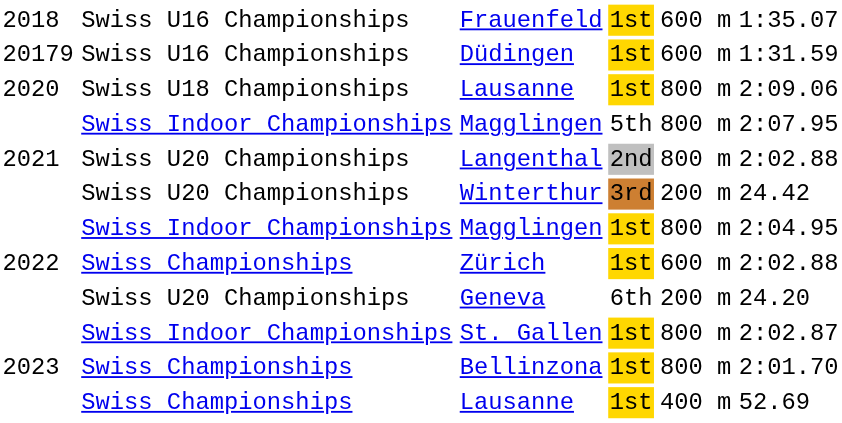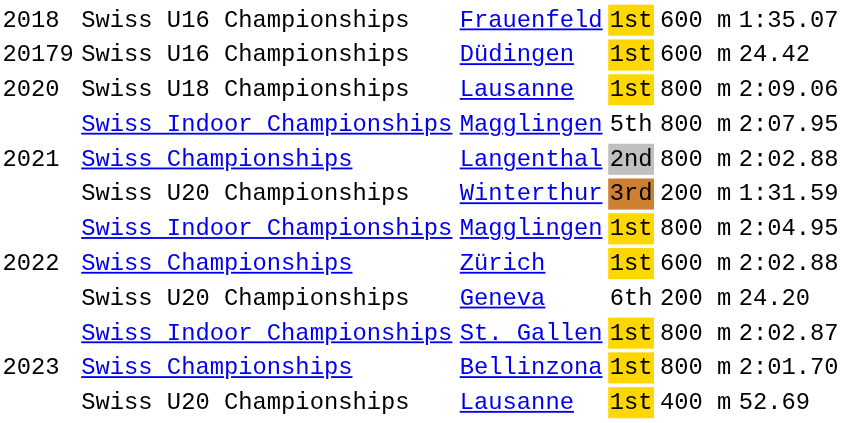Düdingen | column 6: 1:31.59 -> 24.42
Langenthal | column 2: Swiss U20 Championships -> Swiss Championships
Winterthur | column 6: 24.42 -> 1:31.59
2023 / Lausanne | column 2: Swiss Championships -> Swiss U20 Championships
